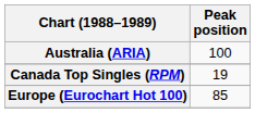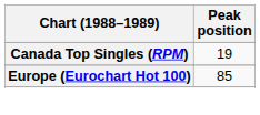- row: Australia (ARIA) | 100
